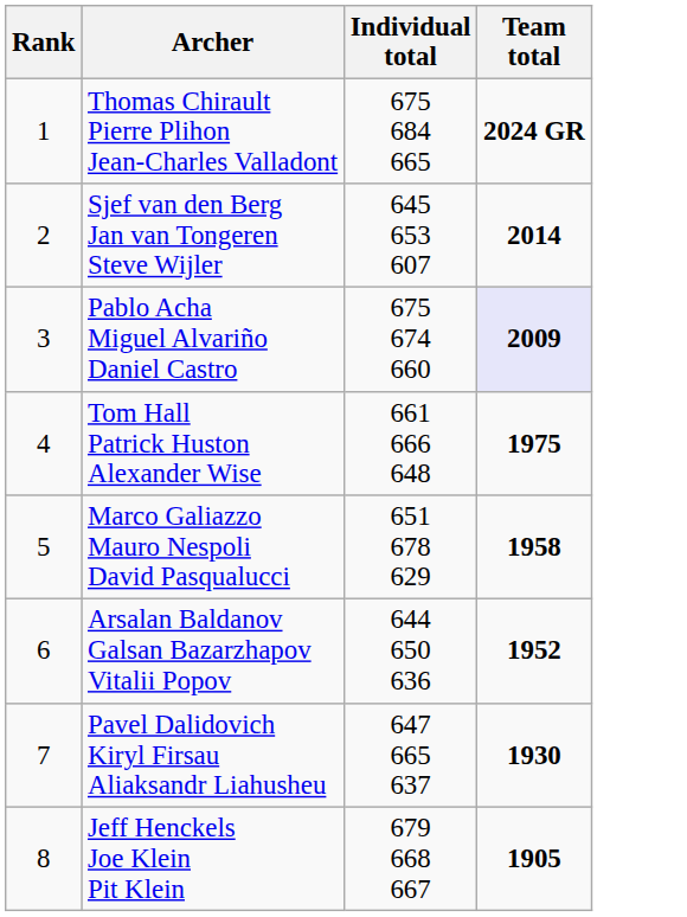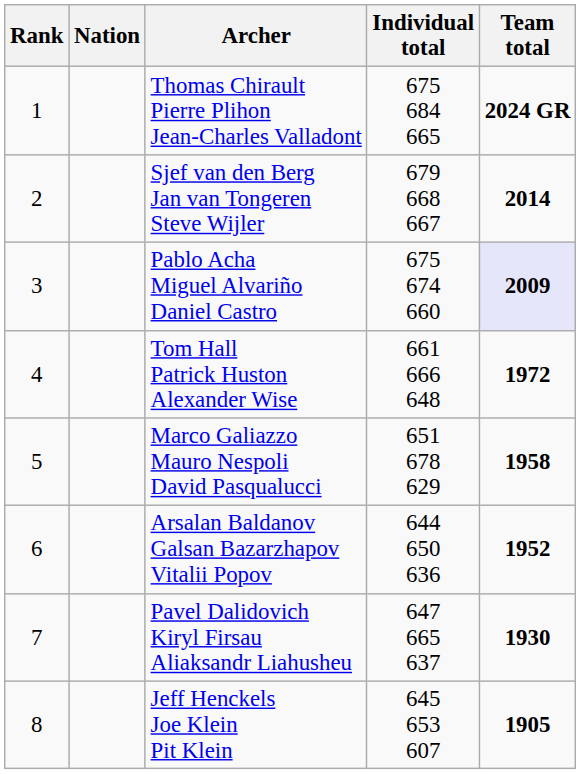+ column: Nation
Sjef van den Berg Jan van Tongeren Steve Wijler | Individual total: 645 653 607 -> 679 668 667
Tom Hall Patrick Huston Alexander Wise | Team total: 1975 -> 1972
Jeff Henckels Joe Klein Pit Klein | Individual total: 679 668 667 -> 645 653 607
